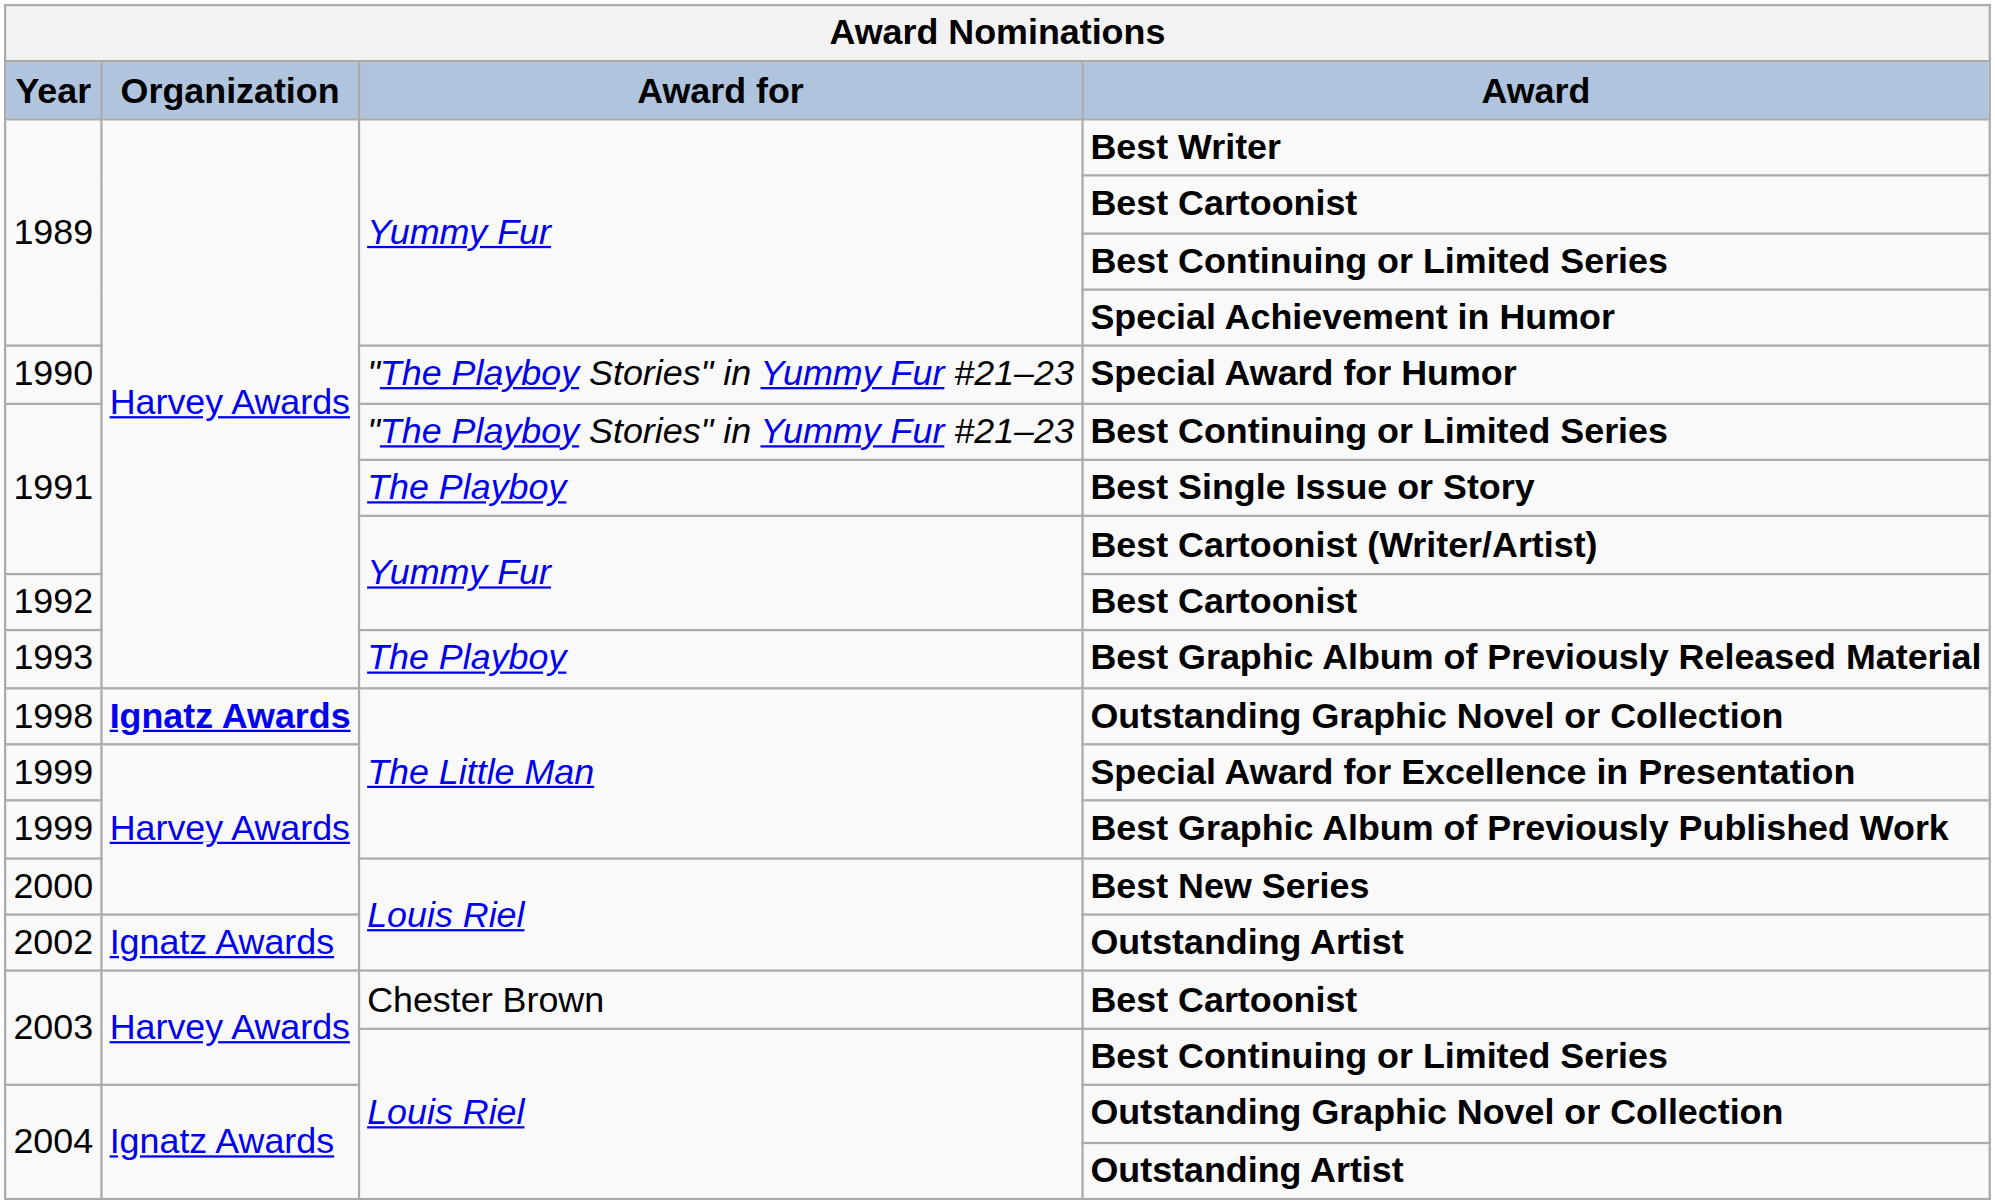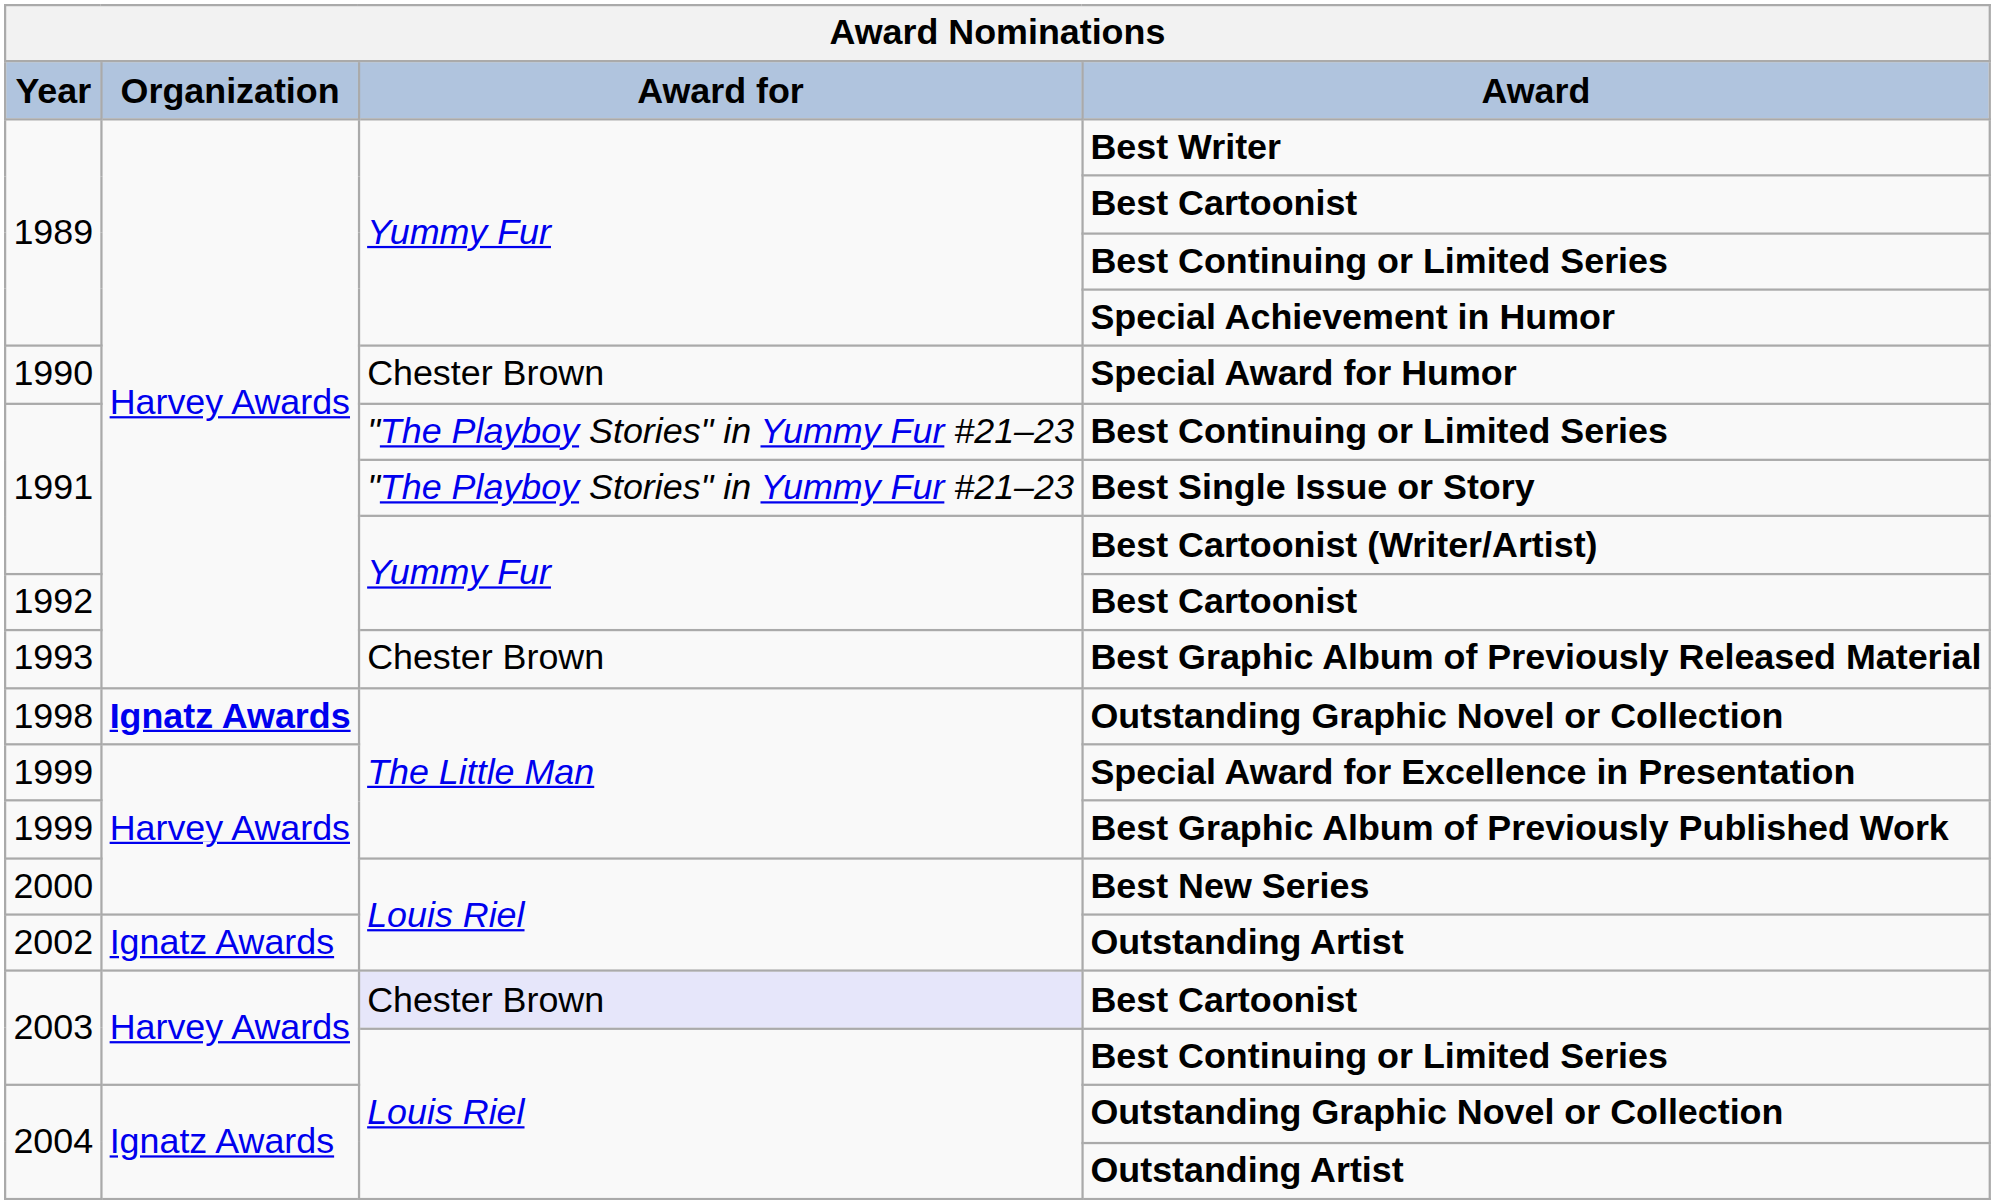Special Award for Humor | Award for: "The Playboy Stories" in Yummy Fur #21–23 -> Chester Brown
Best Single Issue or Story | Award for: The Playboy -> "The Playboy Stories" in Yummy Fur #21–23
Best Graphic Album of Previously Released Material | Award for: The Playboy -> Chester Brown
2003 / Best Cartoonist | Award for: no background -> lavender background
